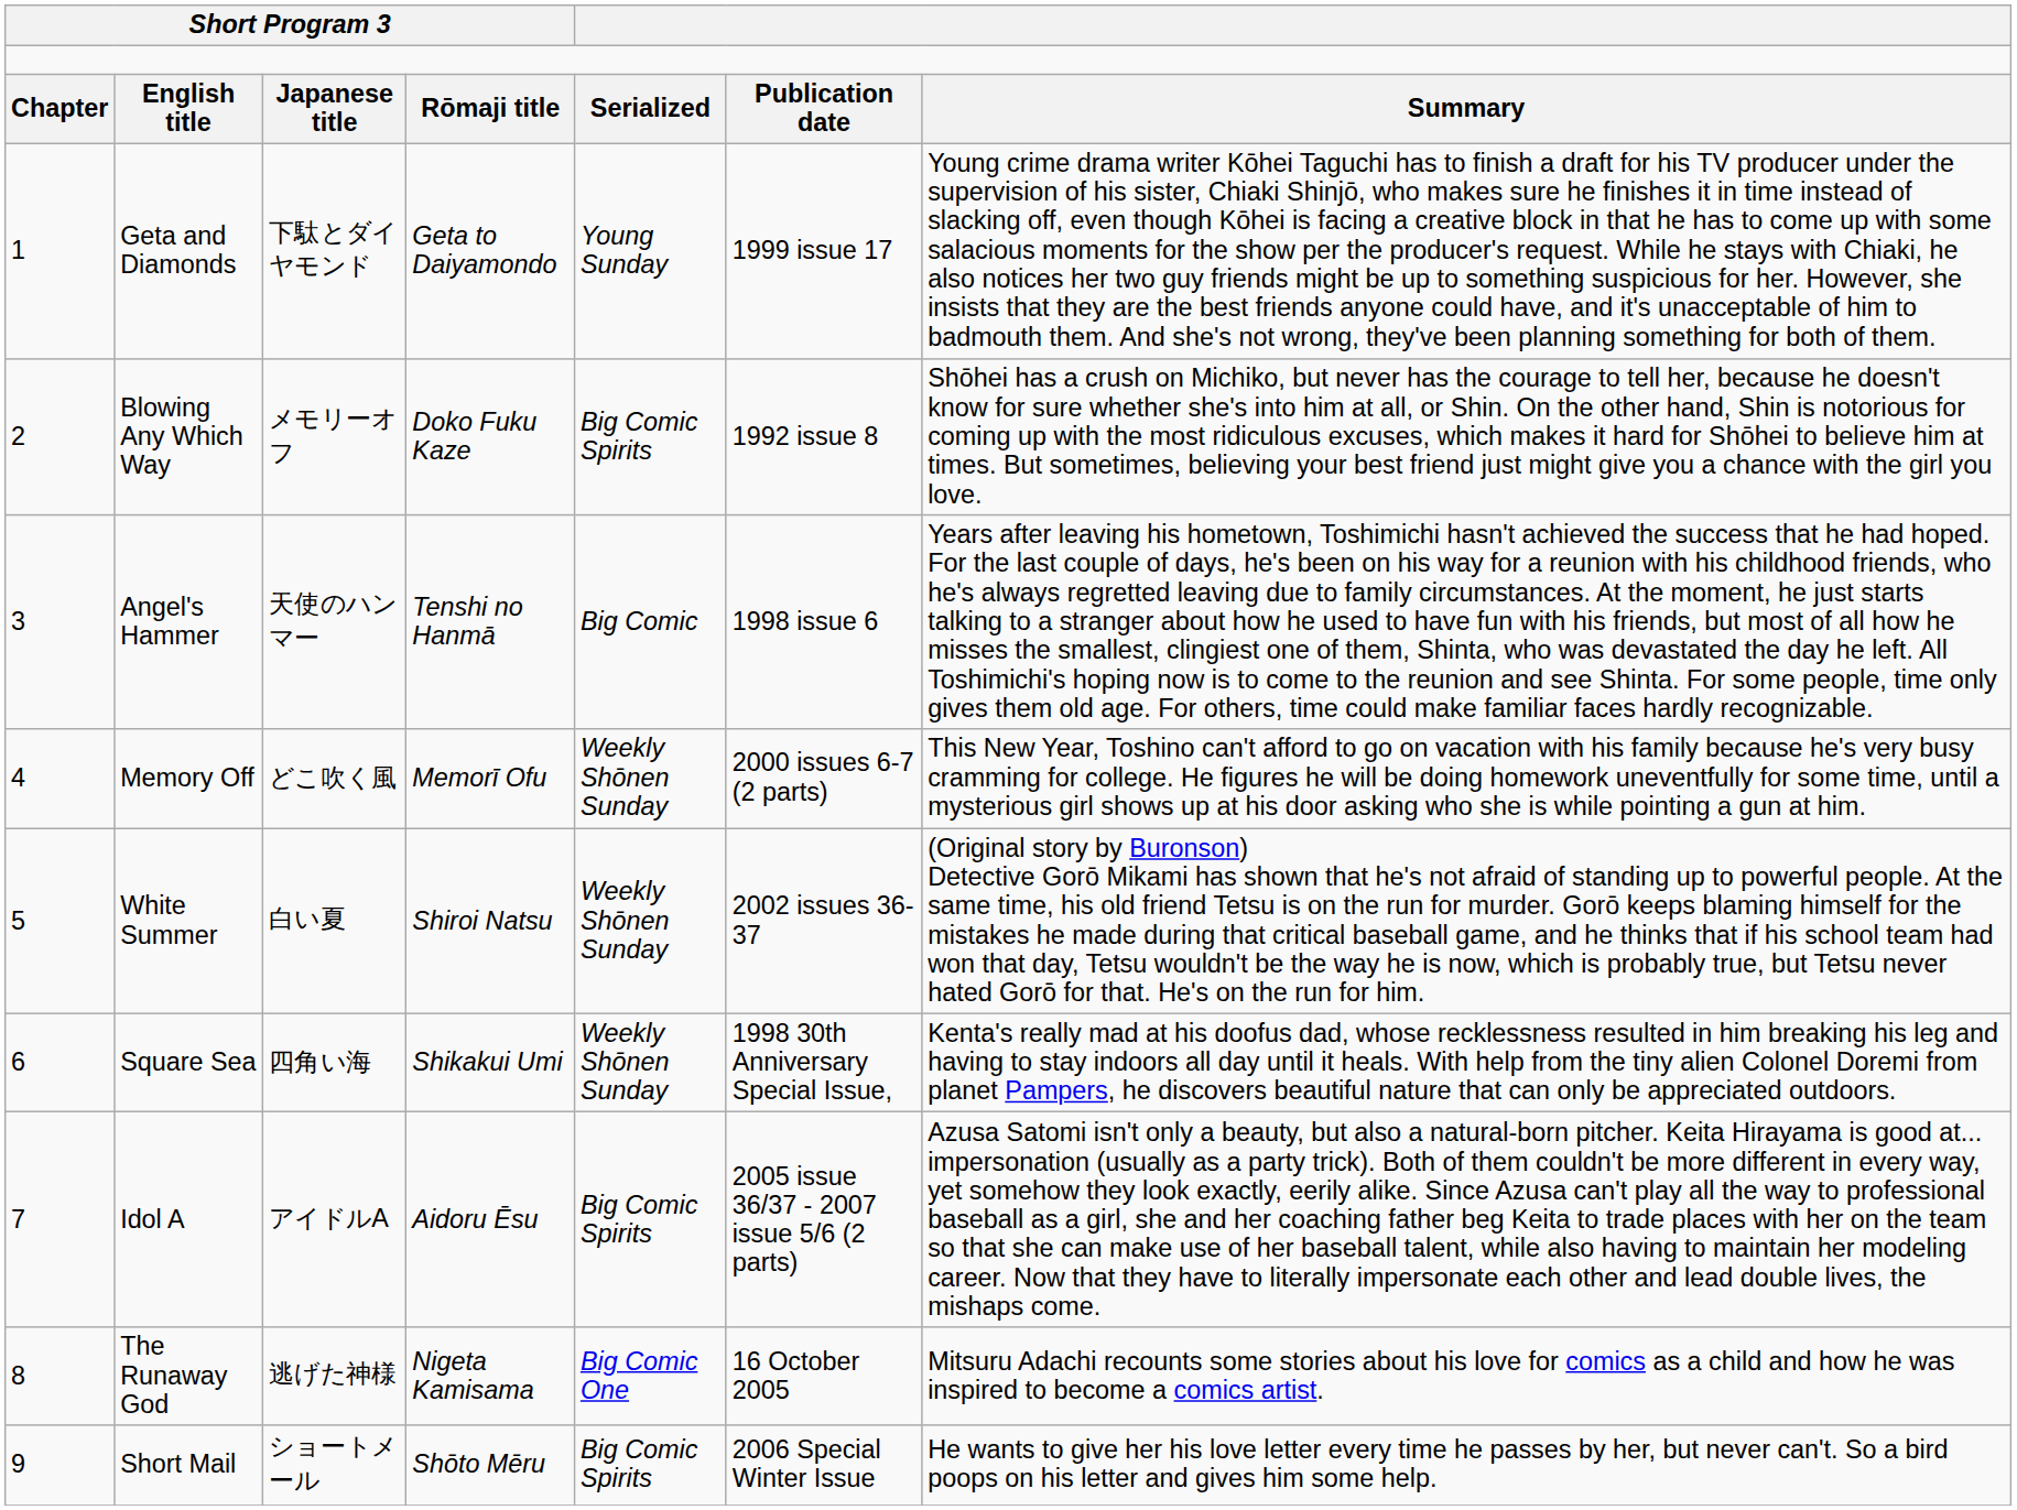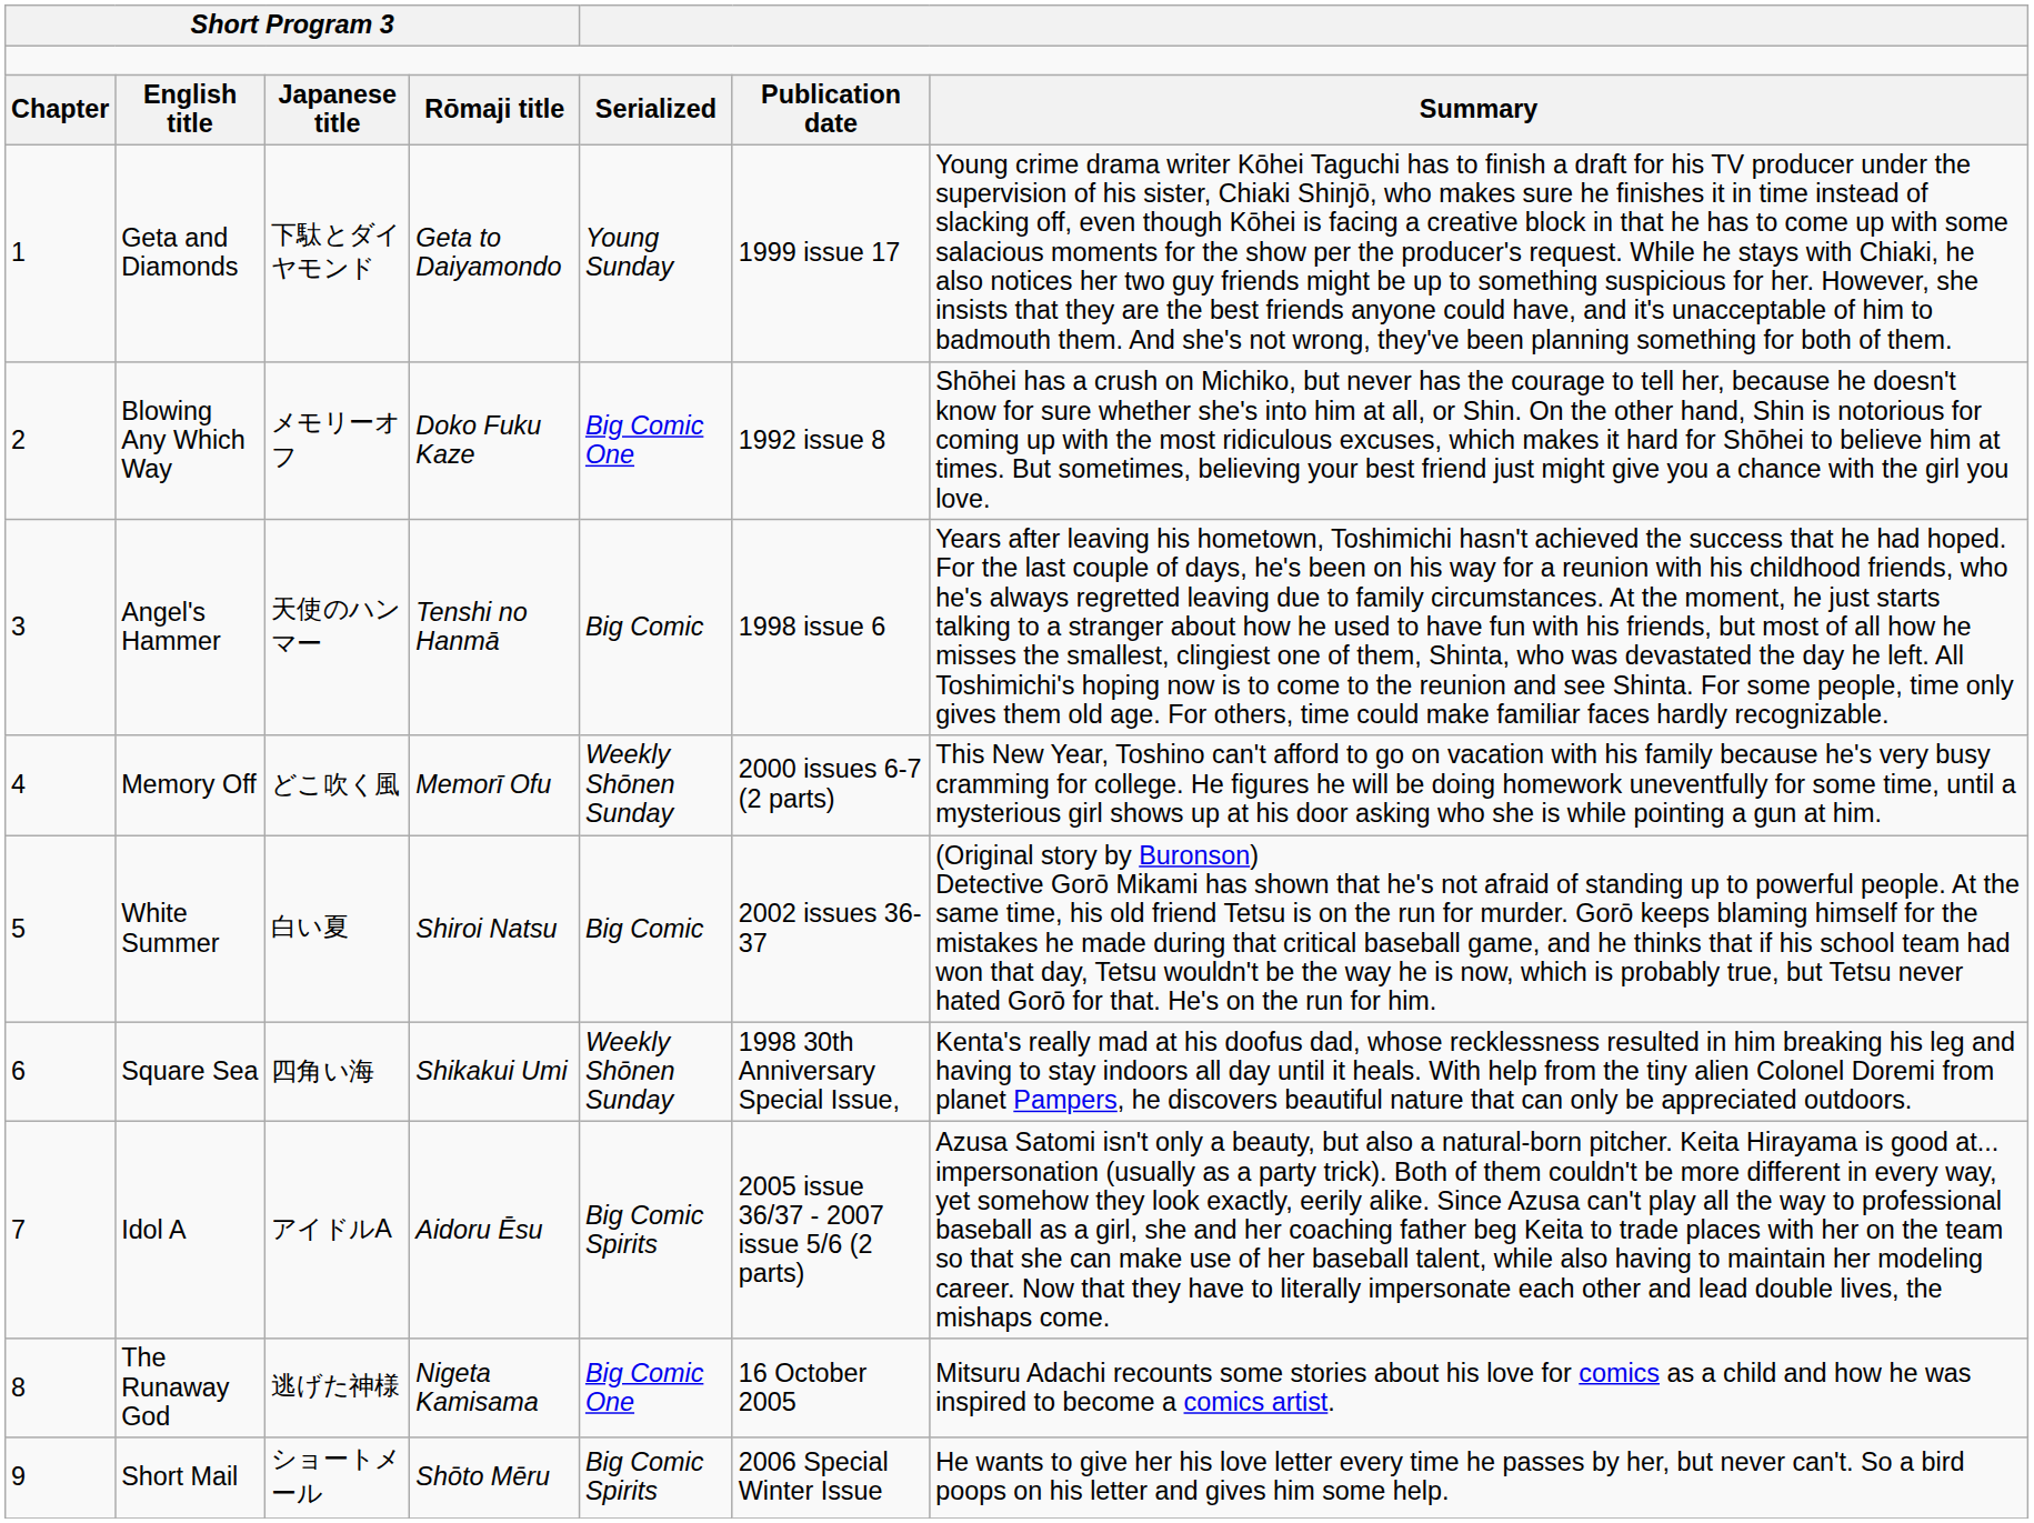Blowing Any Which Way | column 5: Big Comic Spirits -> Big Comic One
White Summer | column 5: Weekly Shōnen Sunday -> Big Comic
